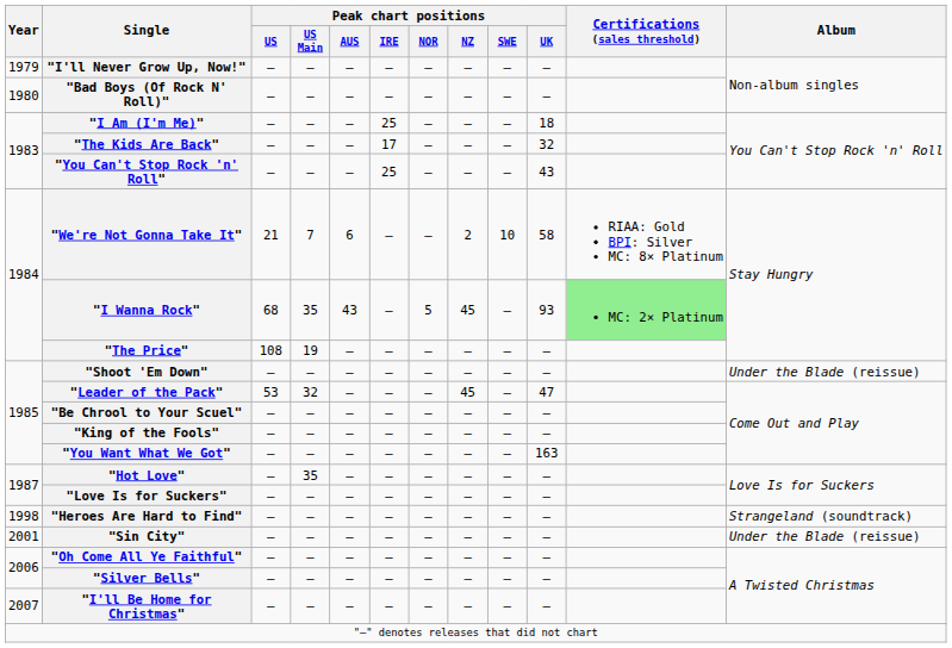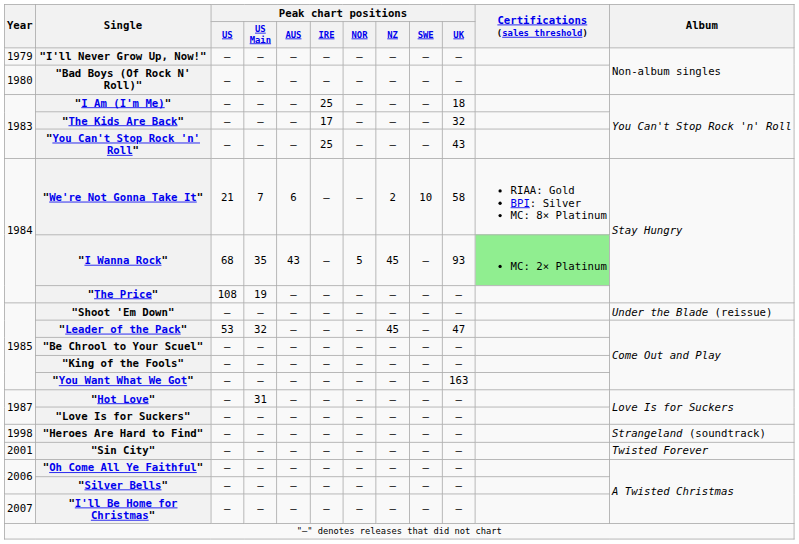"Hot Love" | Peak chart positions / US Main: 35 -> 31
"Sin City" | Album: Under the Blade (reissue) -> Twisted Forever
